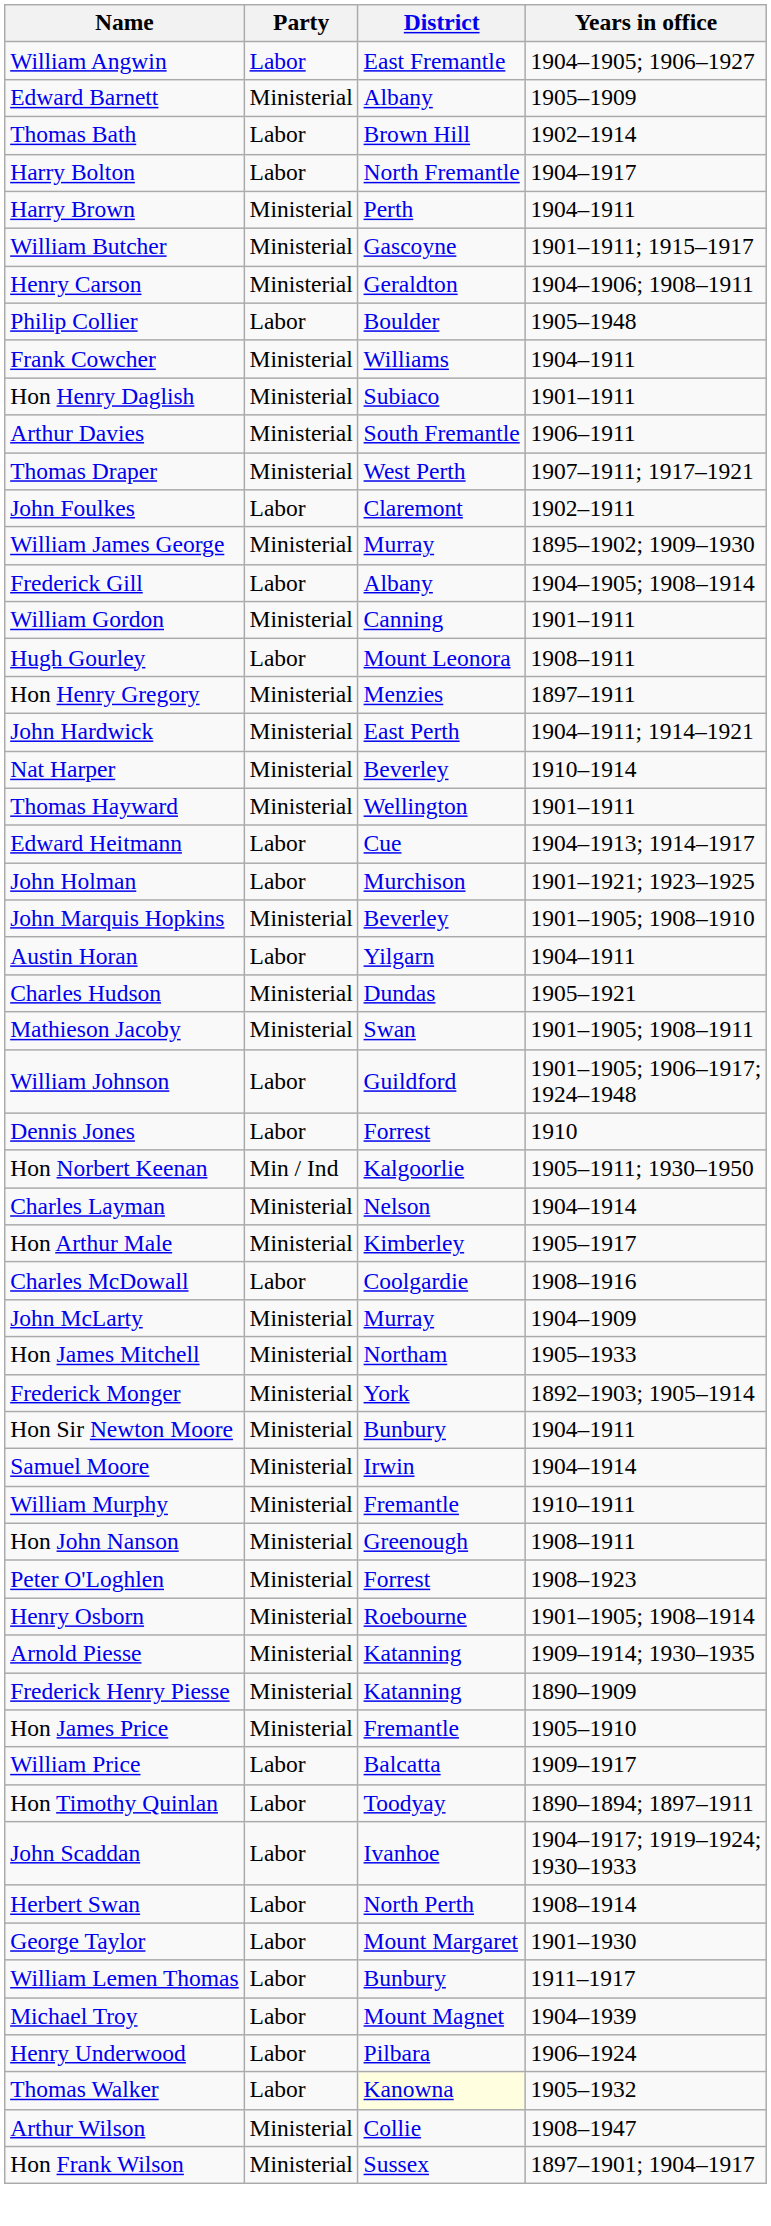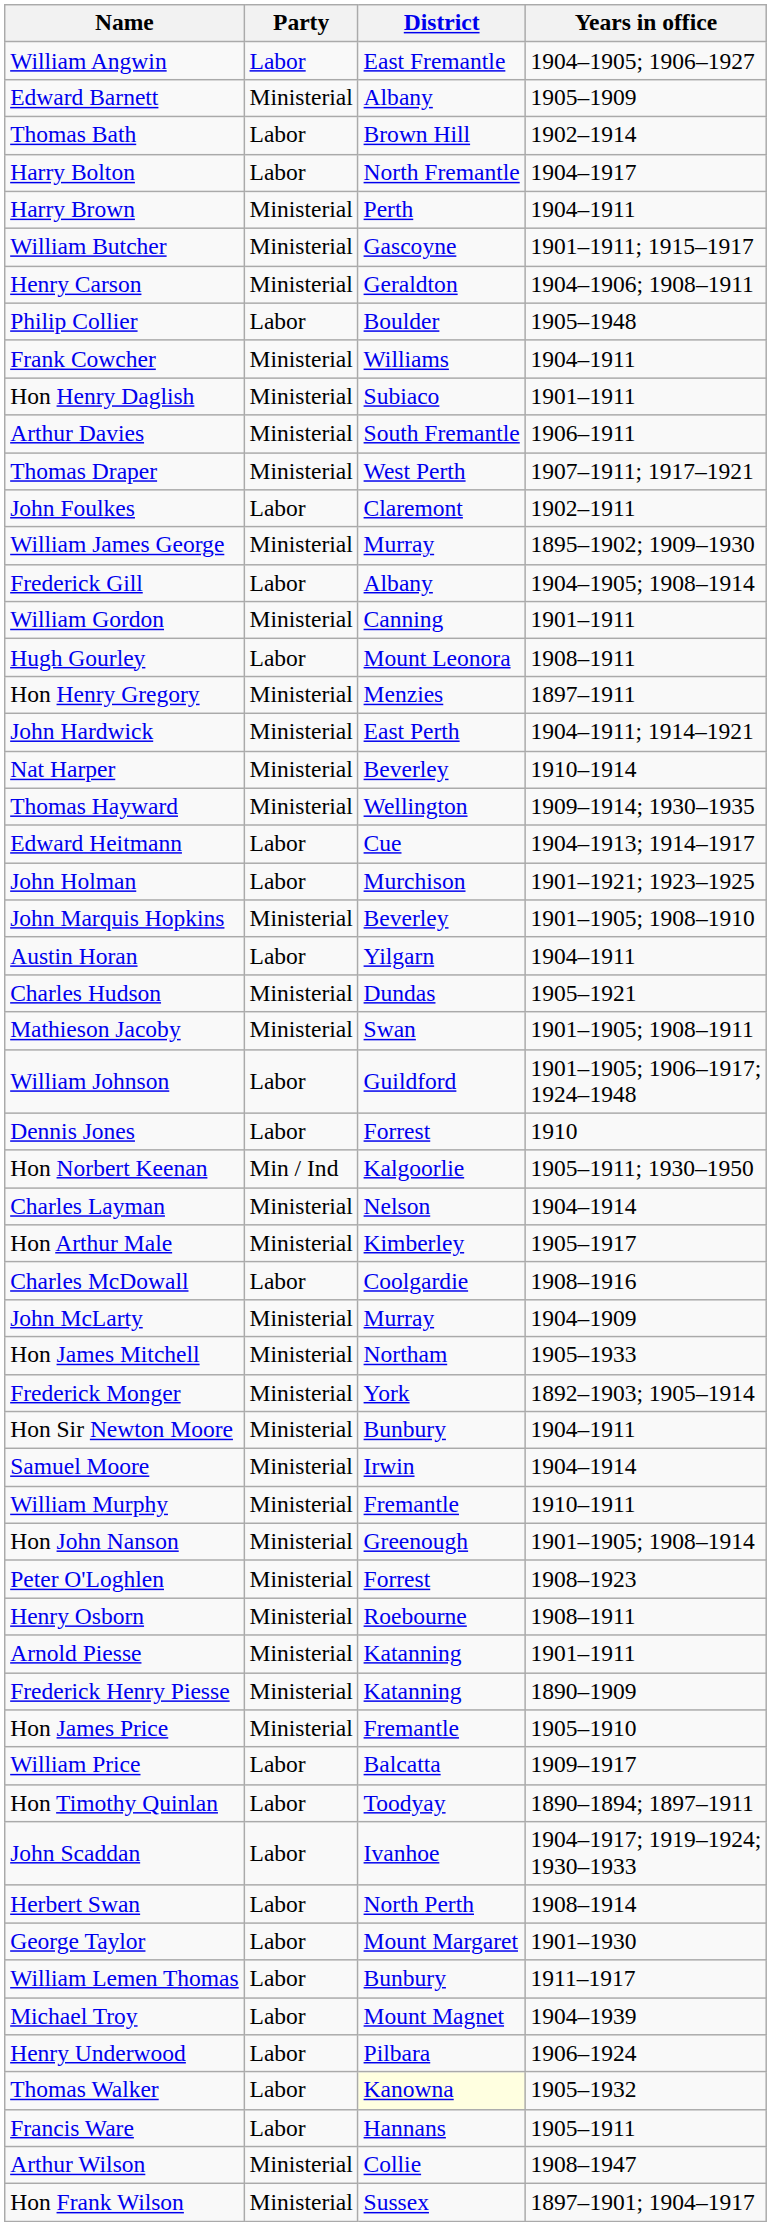Thomas Hayward | Years in office: 1901–1911 -> 1909–1914; 1930–1935
Hon John Nanson | Years in office: 1908–1911 -> 1901–1905; 1908–1914
Henry Osborn | Years in office: 1901–1905; 1908–1914 -> 1908–1911
Arnold Piesse | Years in office: 1909–1914; 1930–1935 -> 1901–1911
+ row: Francis Ware | Labor | Hannans | 1905–1911
